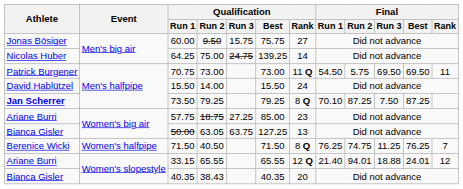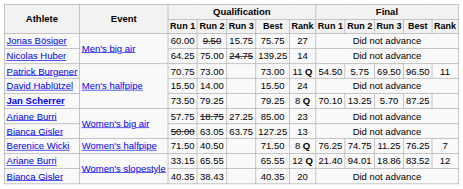70.75 | Final / Best: 69.50 -> 96.50
73.50 | Final / Run 2: 87.25 -> 13.25
73.50 | Final / Run 3: 7.50 -> 5.70
33.15 | Final / Run 3: 18.88 -> 18.86
33.15 | Final / Best: 24.01 -> 83.52
